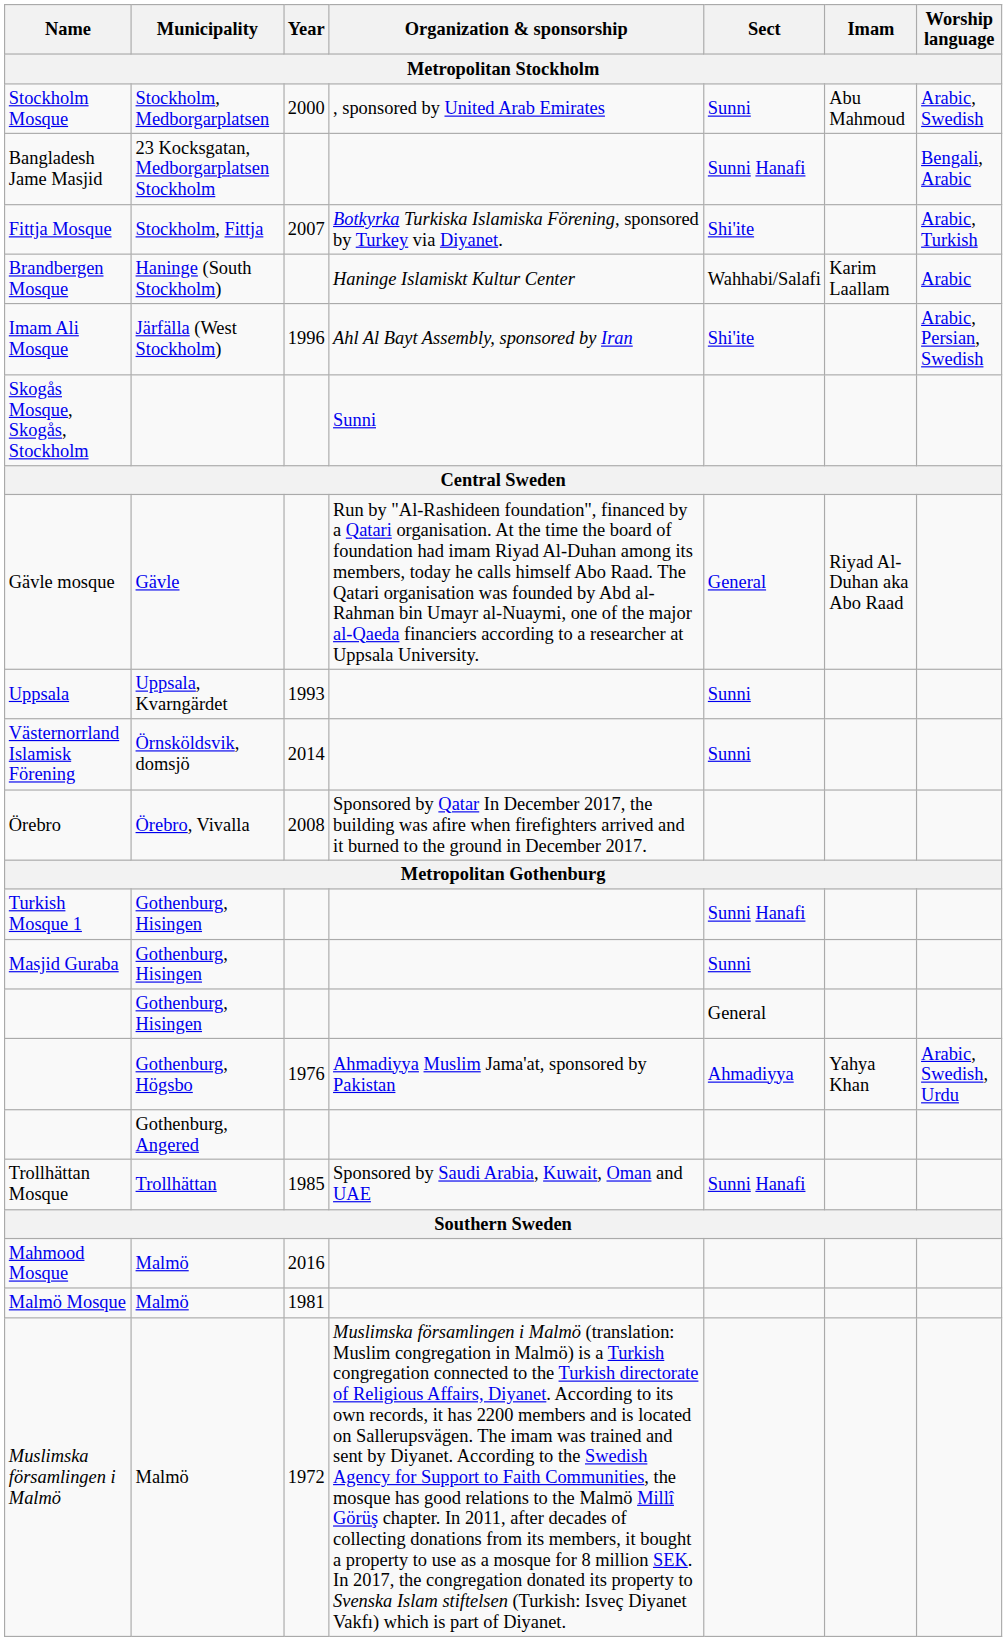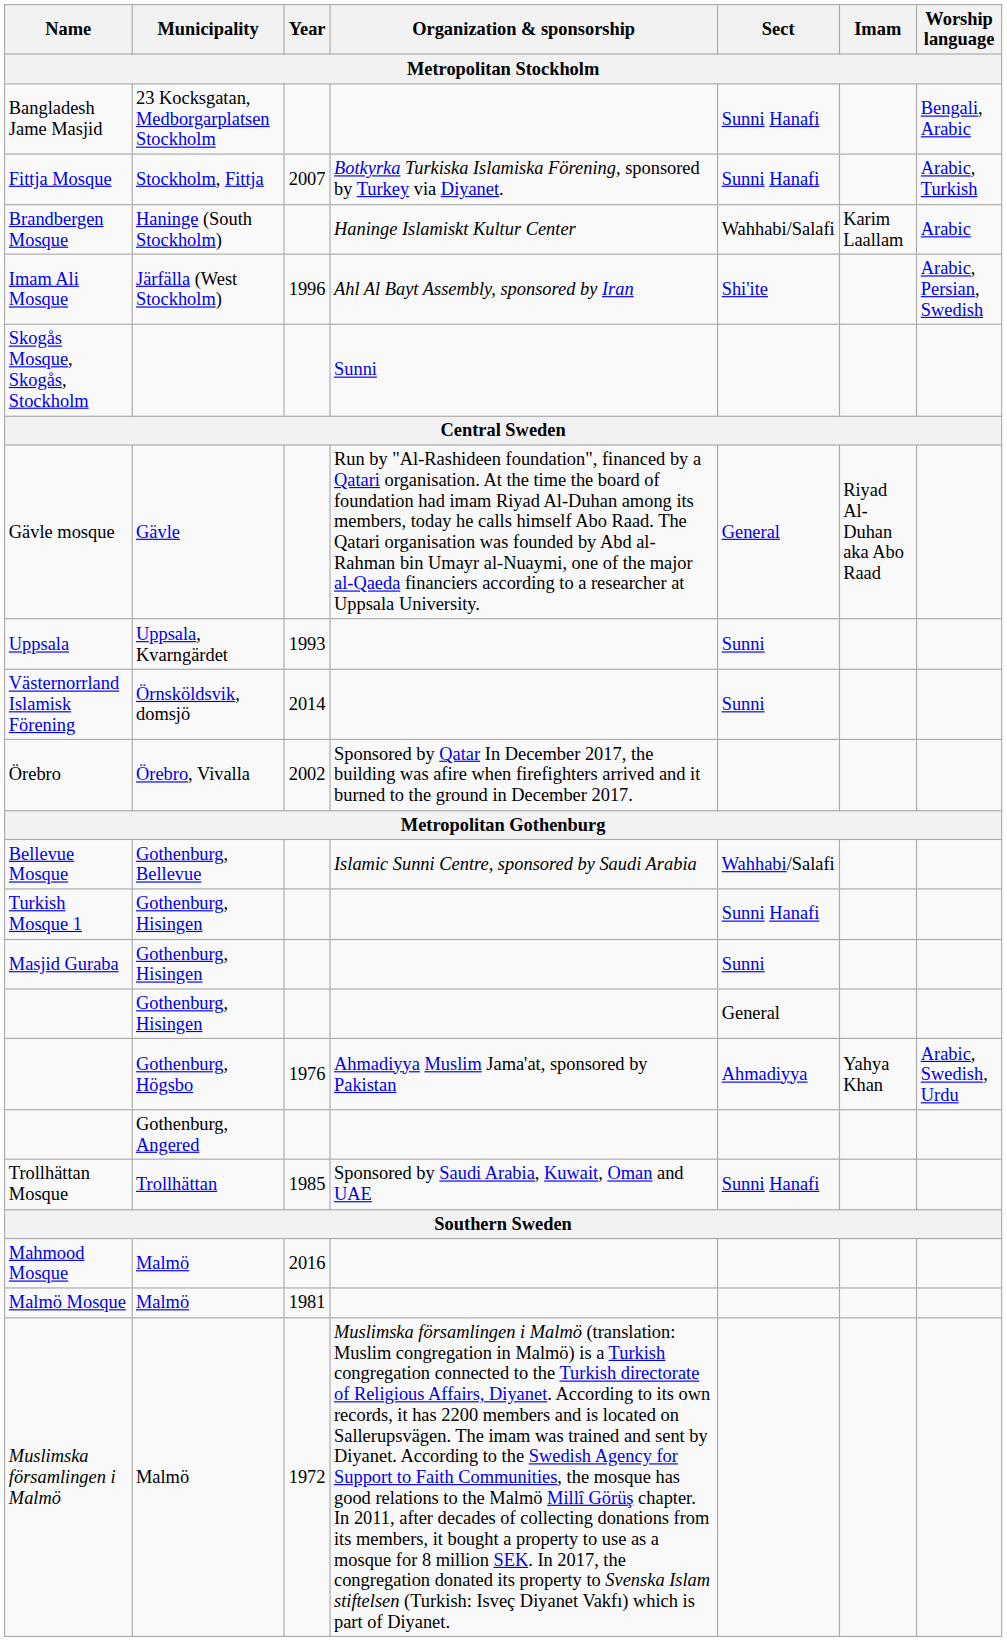- row: Stockholm Mosque | Stockholm, Medborgarplatsen | 2000 | , sponsored by United Arab Emirates | Sunni | Abu Mahmoud | Arabic, Swedish
Fittja Mosque | Sect: Shi'ite -> Sunni Hanafi
Örebro | Year: 2008 -> 2002
+ row: Bellevue Mosque | Gothenburg, Bellevue | Islamic Sunni Centre, sponsored by Saudi Arabia | Wahhabi/Salafi
